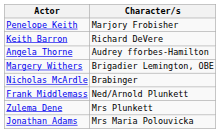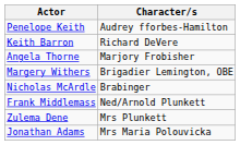Penelope Keith | Character/s: Marjory Frobisher -> Audrey fforbes-Hamilton
Angela Thorne | Character/s: Audrey fforbes-Hamilton -> Marjory Frobisher
